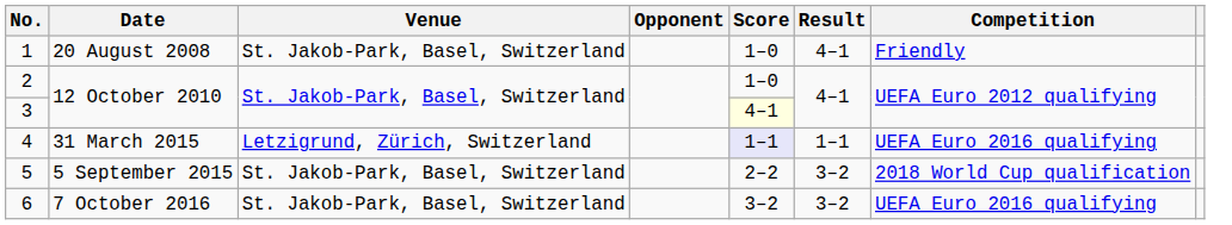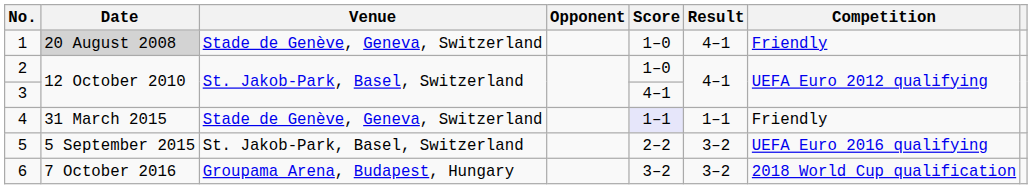1 | Date: no background -> lightgrey background
1 | Venue: St. Jakob-Park, Basel, Switzerland -> Stade de Genève, Geneva, Switzerland
3 | Score: lightyellow background -> no background
4 | Venue: Letzigrund, Zürich, Switzerland -> Stade de Genève, Geneva, Switzerland
4 | Competition: UEFA Euro 2016 qualifying -> Friendly
5 | Competition: 2018 World Cup qualification -> UEFA Euro 2016 qualifying
6 | Venue: St. Jakob-Park, Basel, Switzerland -> Groupama Arena, Budapest, Hungary
6 | Competition: UEFA Euro 2016 qualifying -> 2018 World Cup qualification
